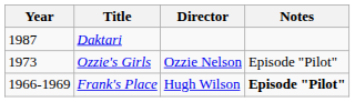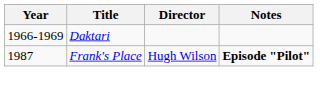Daktari | Year: 1987 -> 1966-1969
- row: 1973 | Ozzie's Girls | Ozzie Nelson | Episode "Pilot"
Frank's Place | Year: 1966-1969 -> 1987
